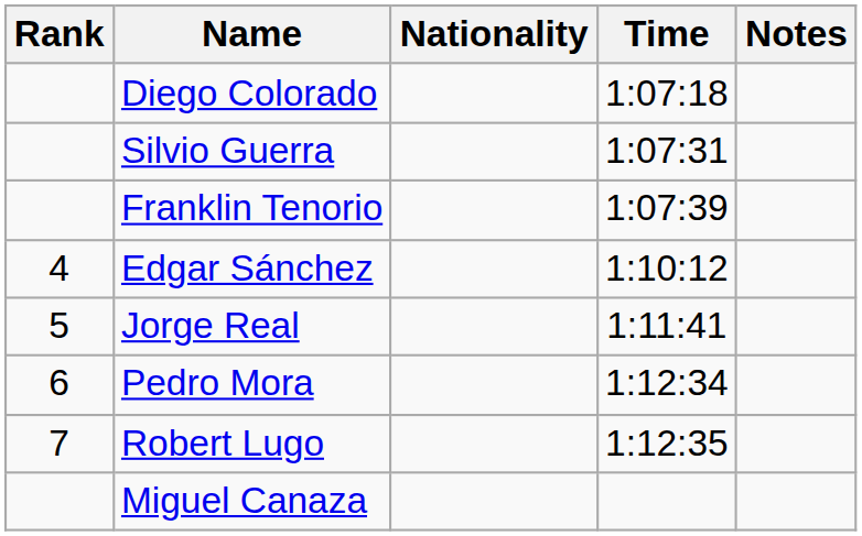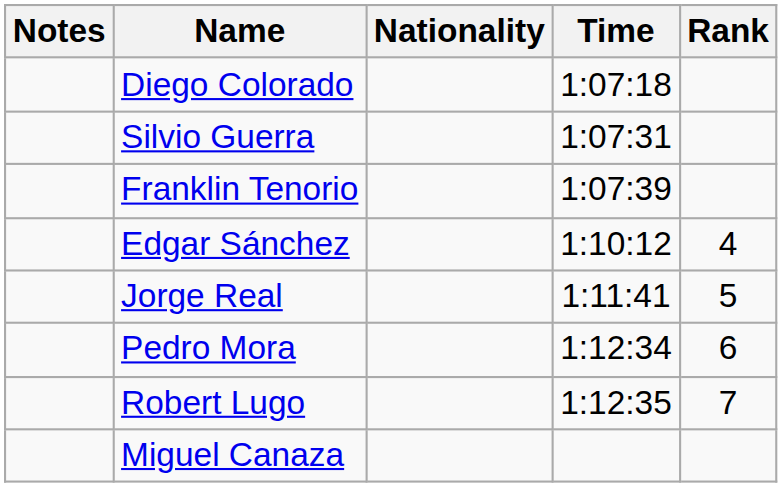columns swapped: Rank <-> Notes
